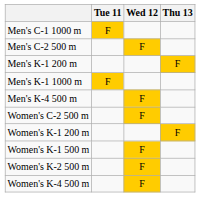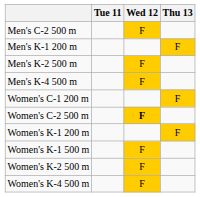- row: Men's C-1 1000 m | F
- row: Men's K-1 1000 m | F
+ row: Men's K-2 500 m | F
+ row: Women's C-1 200 m | F
Women's C-2 500 m | Wed 12: normal -> bold
